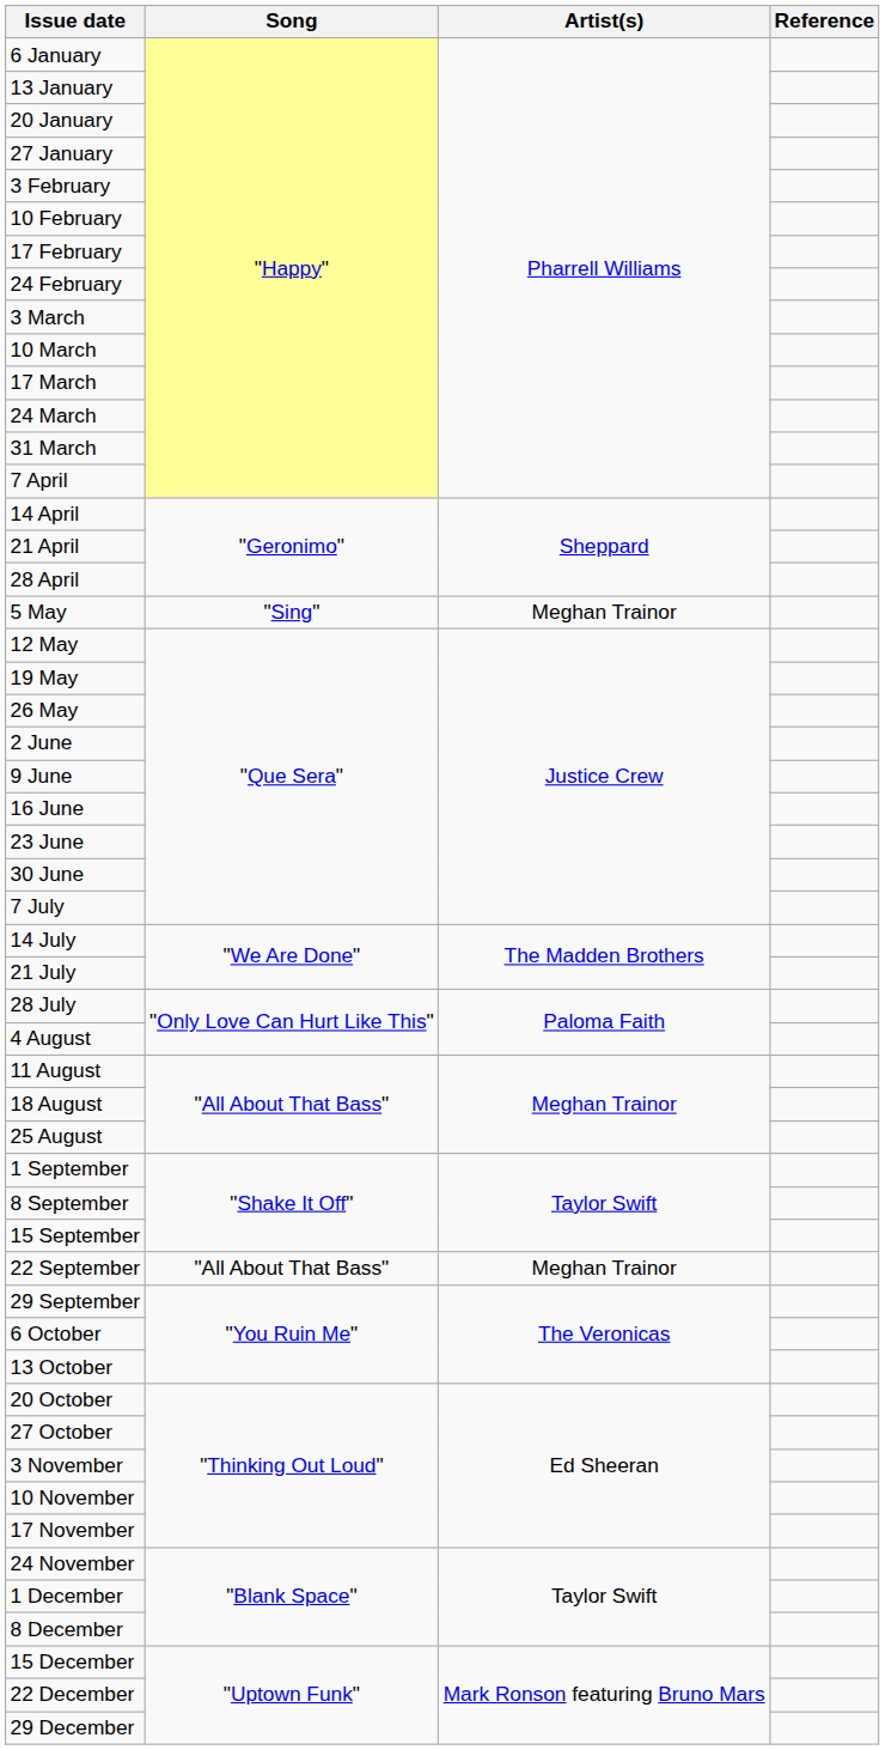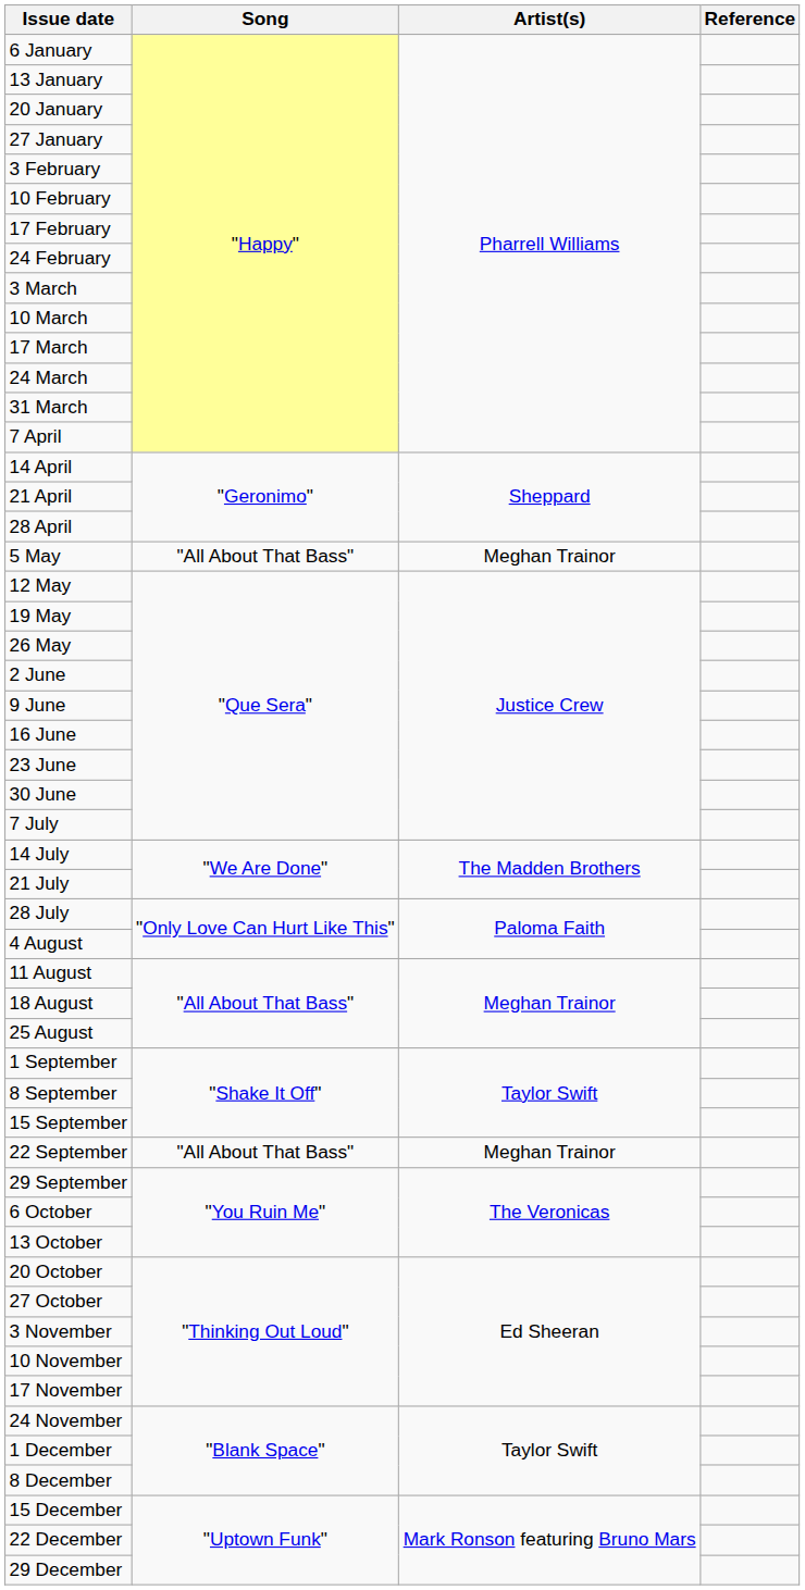5 May | Song: "Sing" -> "All About That Bass"
